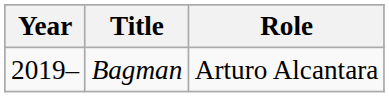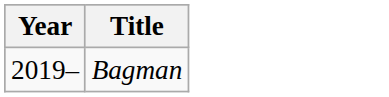- column: Role | Arturo Alcantara
